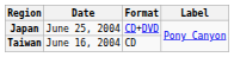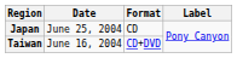Japan | Format: CD+DVD -> CD
Taiwan | Format: CD -> CD+DVD
